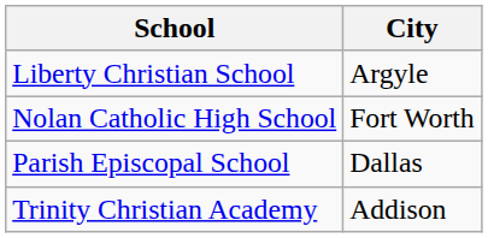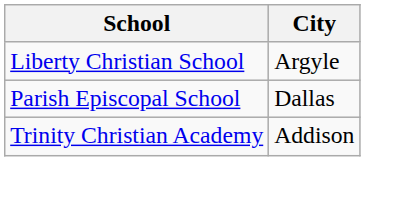- row: Nolan Catholic High School | Fort Worth
